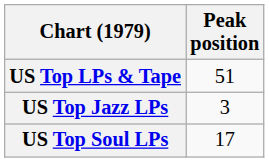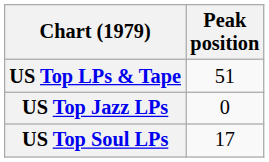US Top Jazz LPs | Peak position: 3 -> 0
